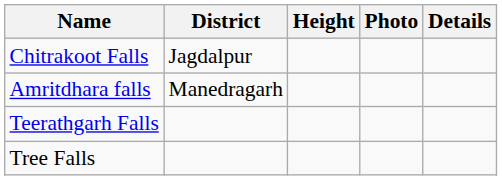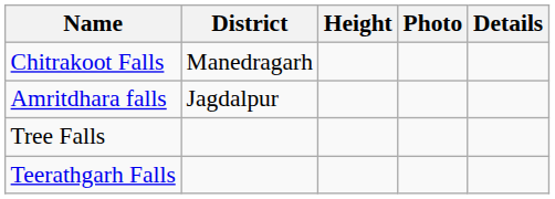Chitrakoot Falls | District: Jagdalpur -> Manedragarh
Amritdhara falls | District: Manedragarh -> Jagdalpur
rows swapped: Teerathgarh Falls <-> Tree Falls
